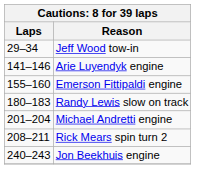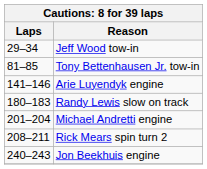+ row: 81–85 | Tony Bettenhausen Jr. tow-in
- row: 155–160 | Emerson Fittipaldi engine
